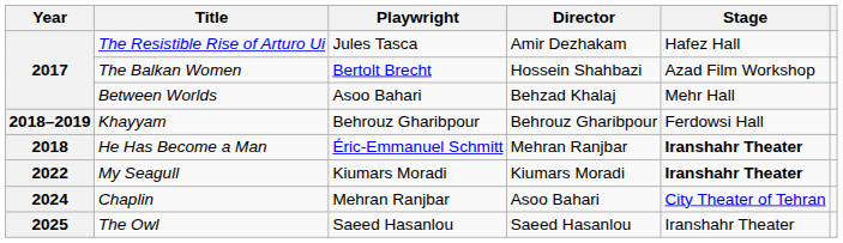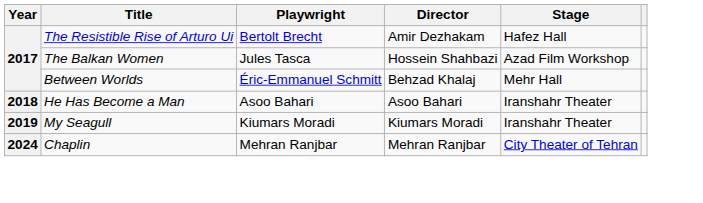The Resistible Rise of Arturo Ui | Playwright: Jules Tasca -> Bertolt Brecht
The Balkan Women | Playwright: Bertolt Brecht -> Jules Tasca
Between Worlds | Playwright: Asoo Bahari -> Éric-Emmanuel Schmitt
- row: 2018–2019 | Khayyam | Behrouz Gharibpour | Behrouz Gharibpour | Ferdowsi Hall
He Has Become a Man | Playwright: Éric-Emmanuel Schmitt -> Asoo Bahari
He Has Become a Man | Director: Mehran Ranjbar -> Asoo Bahari
He Has Become a Man | Stage: bold -> normal
My Seagull | Year: 2022 -> 2019
My Seagull | Stage: bold -> normal
Chaplin | Director: Asoo Bahari -> Mehran Ranjbar
- row: 2025 | The Owl | Saeed Hasanlou | Saeed Hasanlou | Iranshahr Theater
